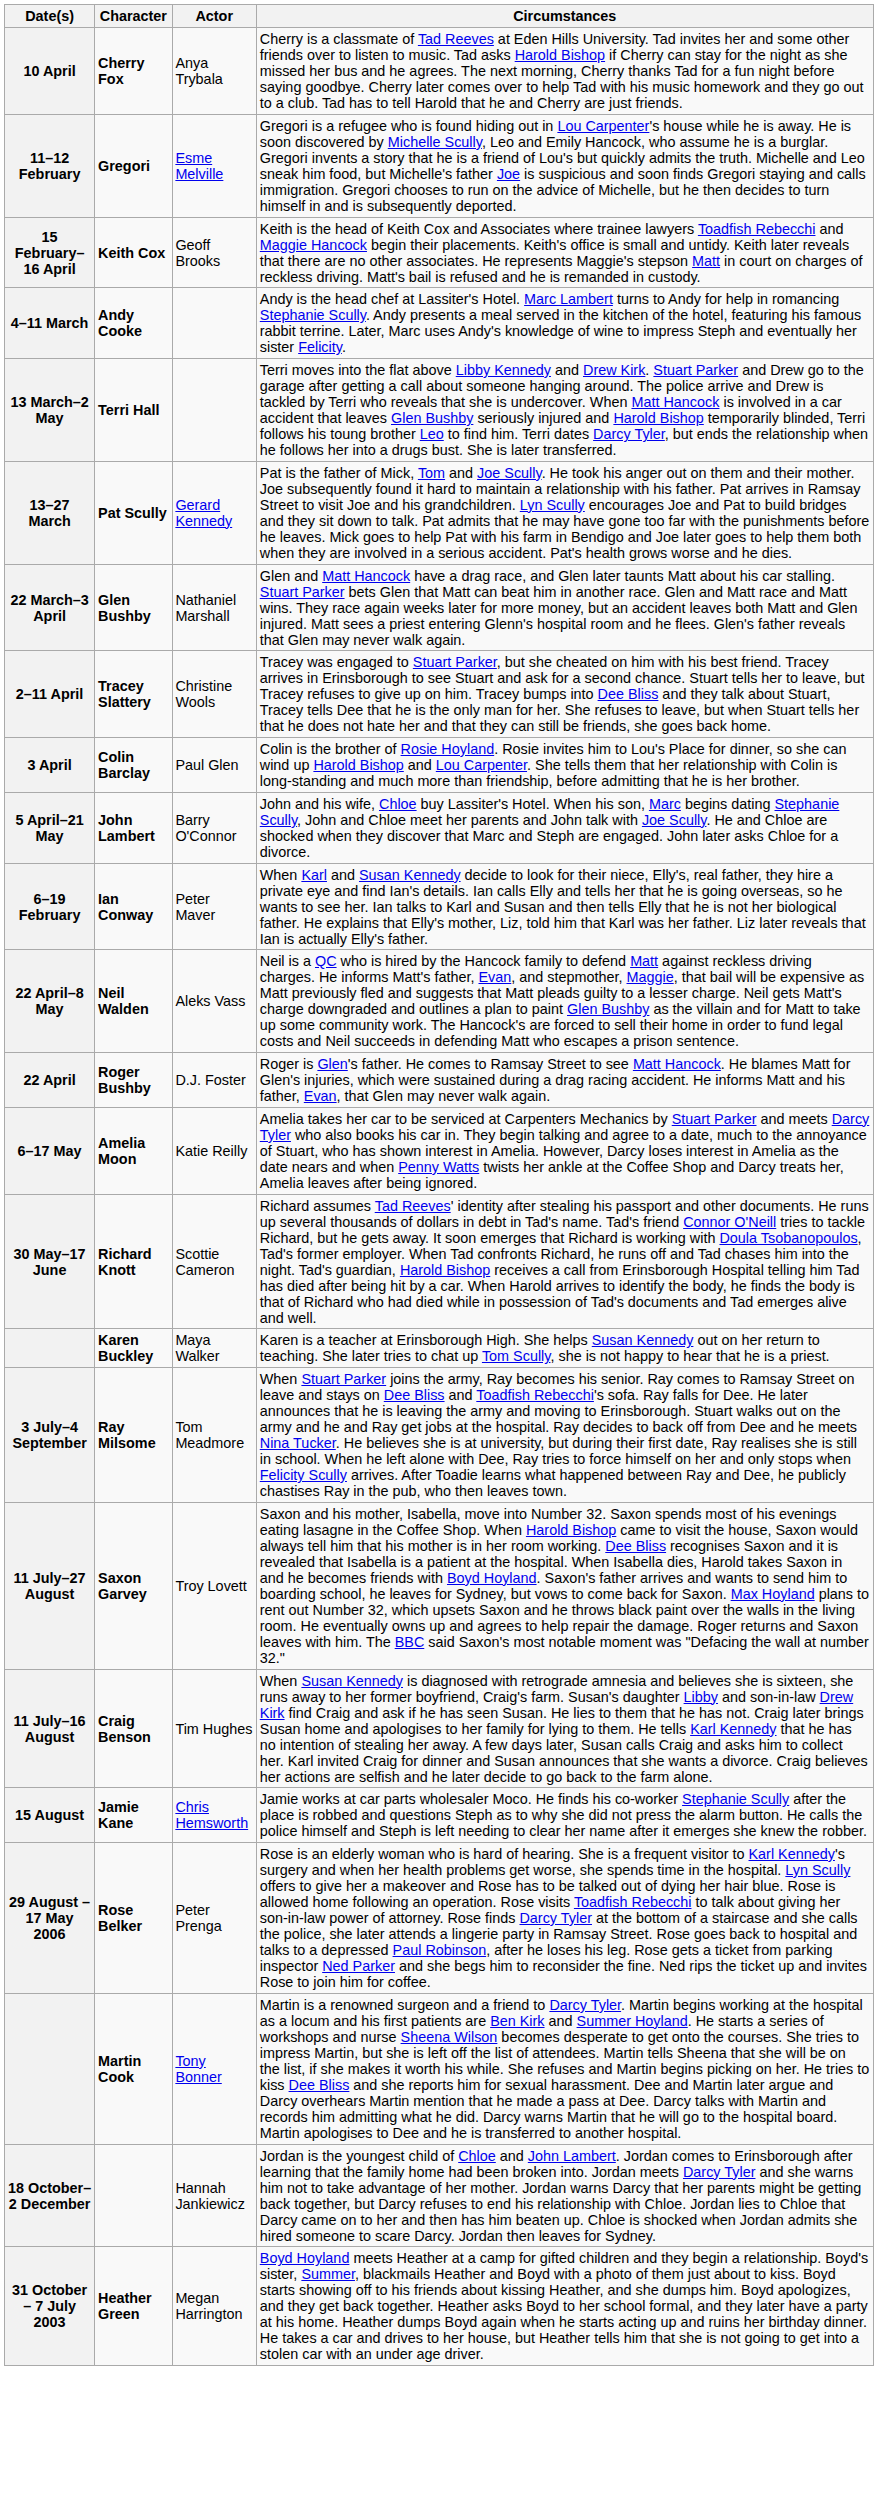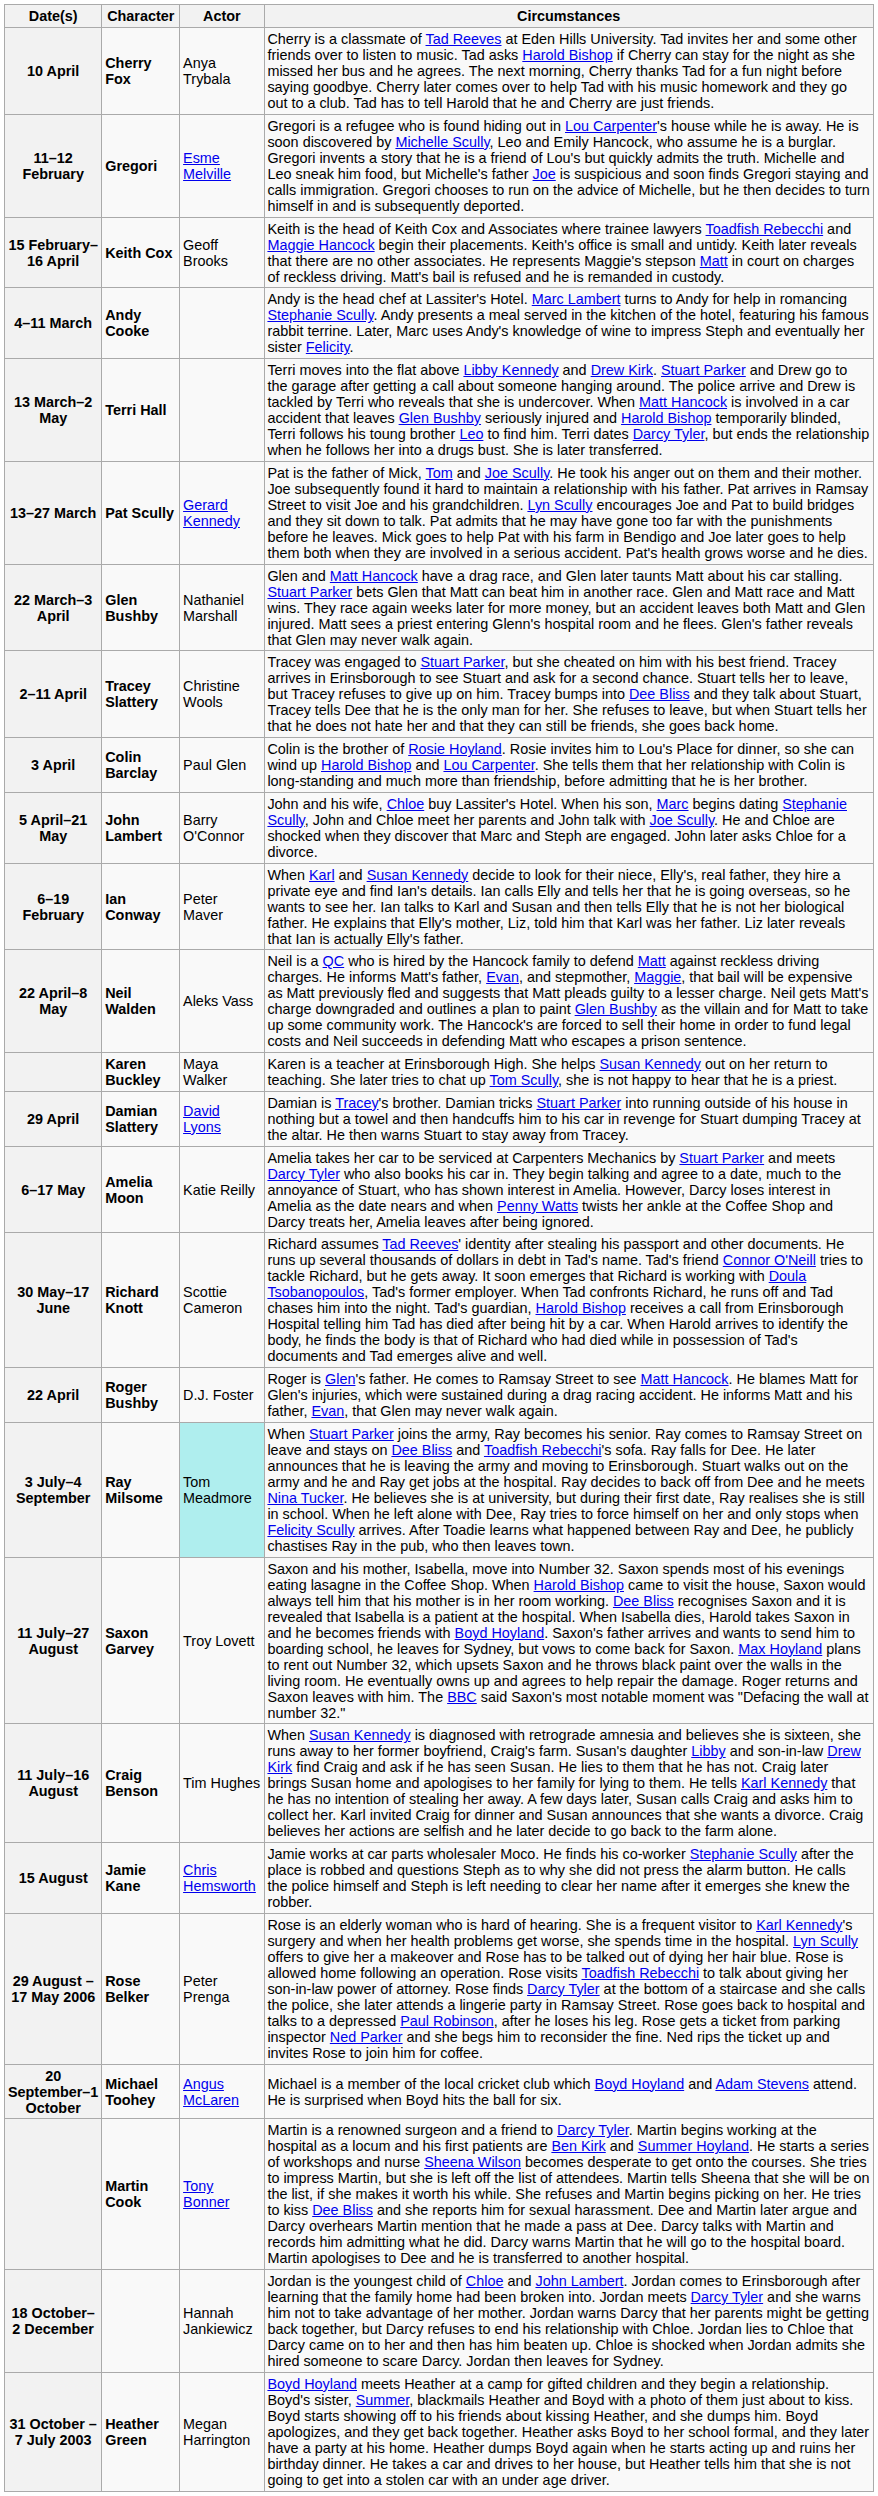rows swapped: Roger Bushby <-> Karen Buckley
+ row: 29 April | Damian Slattery | David Lyons | Damian is Tracey's brother. Damian tricks Stuart Parker into running outside of his house in nothing but a towel and then handcuffs him to his car in revenge for Stuart dumping Tracey at the altar. He then warns Stuart to stay away from Tracey.
Ray Milsome | Actor: no background -> paleturquoise background
+ row: 20 September–1 October | Michael Toohey | Angus McLaren | Michael is a member of the local cricket club which Boyd Hoyland and Adam Stevens attend. He is surprised when Boyd hits the ball for six.
